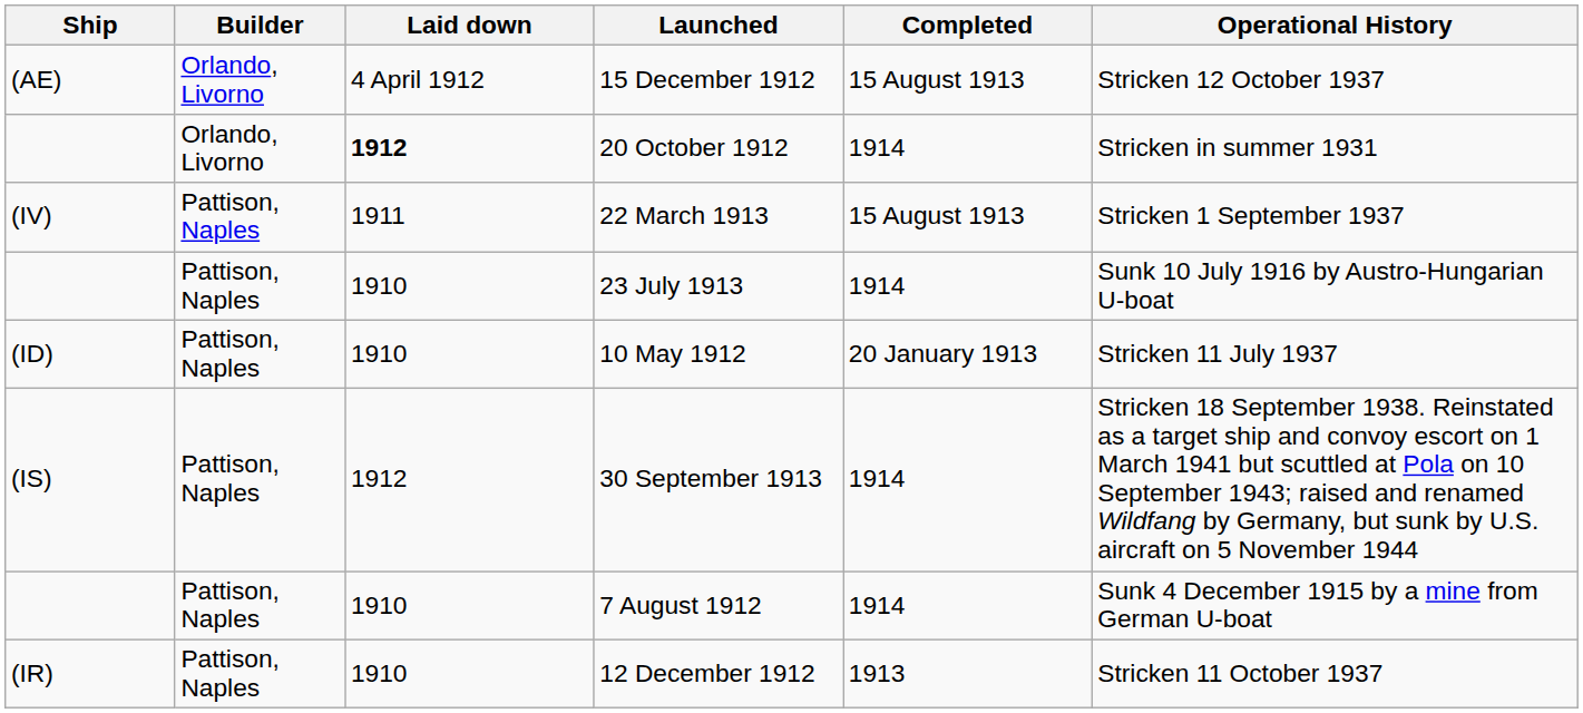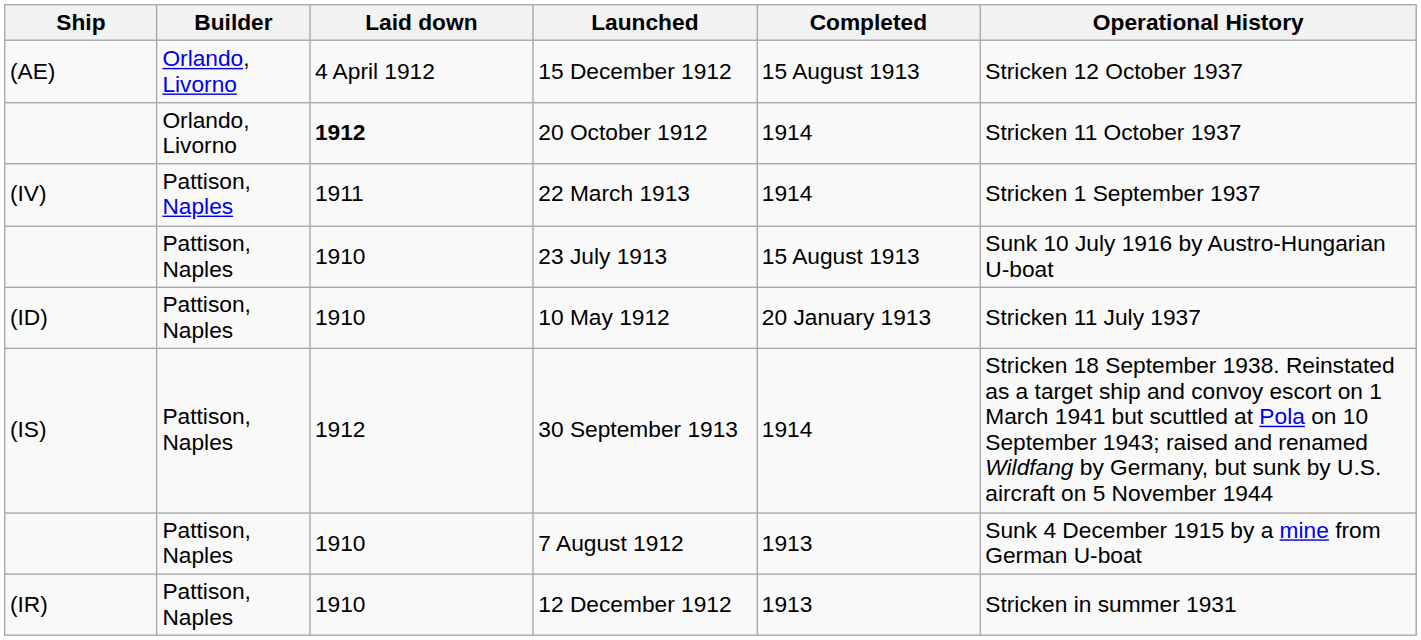20 October 1912 | Operational History: Stricken in summer 1931 -> Stricken 11 October 1937
22 March 1913 | Completed: 15 August 1913 -> 1914
23 July 1913 | Completed: 1914 -> 15 August 1913
7 August 1912 | Completed: 1914 -> 1913
12 December 1912 | Operational History: Stricken 11 October 1937 -> Stricken in summer 1931
